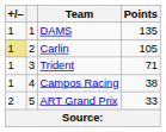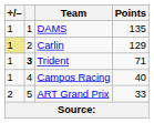Carlin | Points: 105 -> 129
Trident | column 2: normal -> bold
Campos Racing | Points: 38 -> 40
